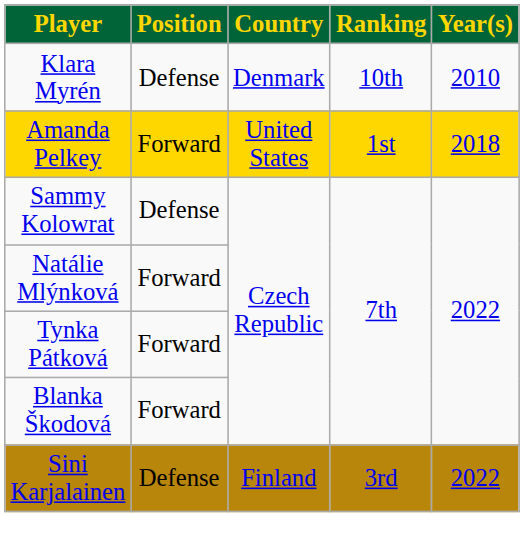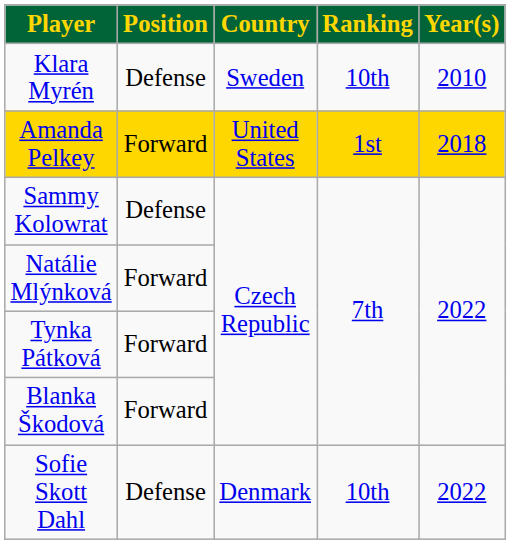Klara Myrén | Country: Denmark -> Sweden
- row: Sini Karjalainen | Defense | Finland | 3rd | 2022
+ row: Sofie Skott Dahl | Defense | Denmark | 10th | 2022
